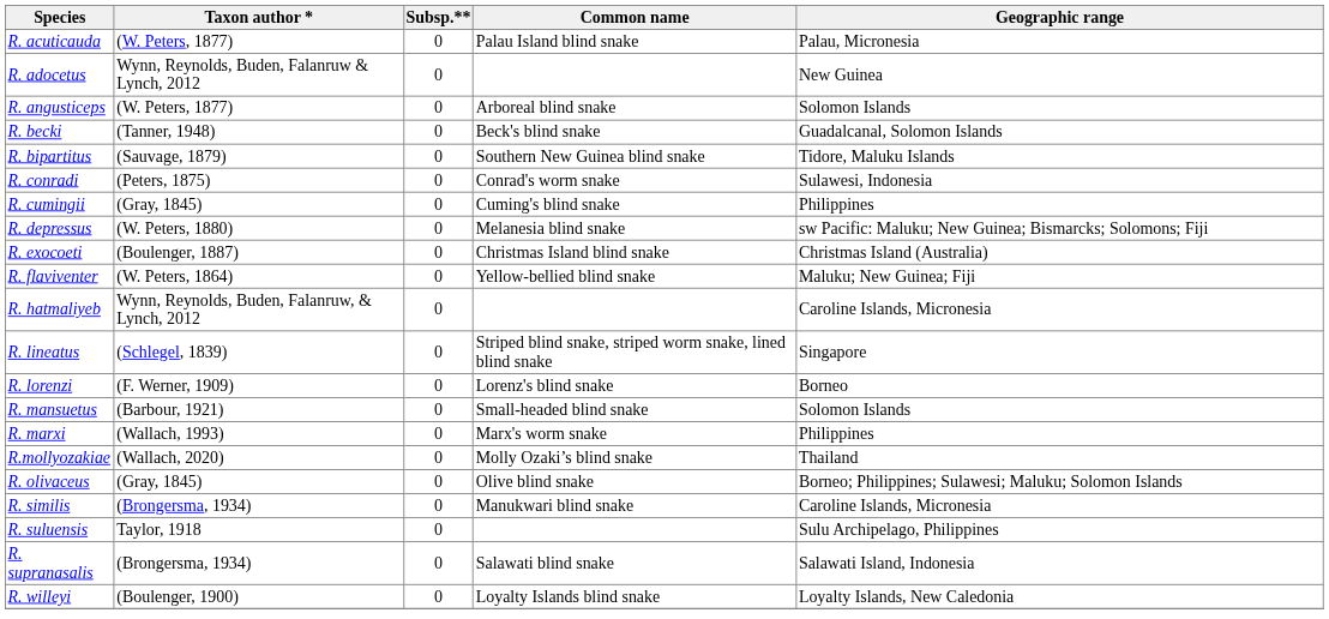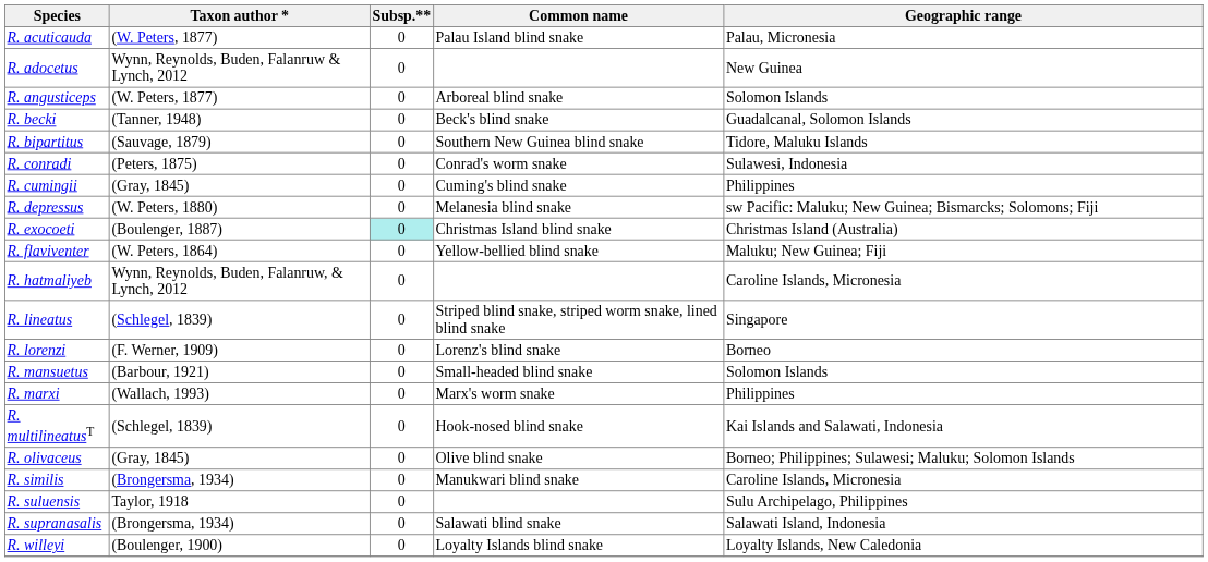R. exocoeti | Subsp.**: no background -> paleturquoise background
- row: R.mollyozakiae | (Wallach, 2020) | 0 | Molly Ozaki’s blind snake | Thailand
+ row: R. multilineatusT | (Schlegel, 1839) | 0 | Hook-nosed blind snake | Kai Islands and Salawati, Indonesia
